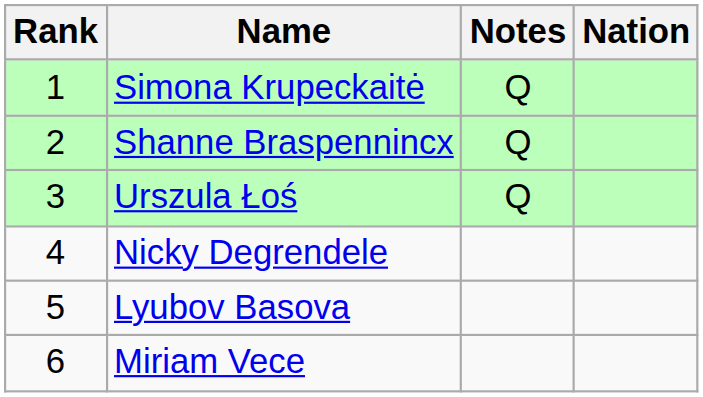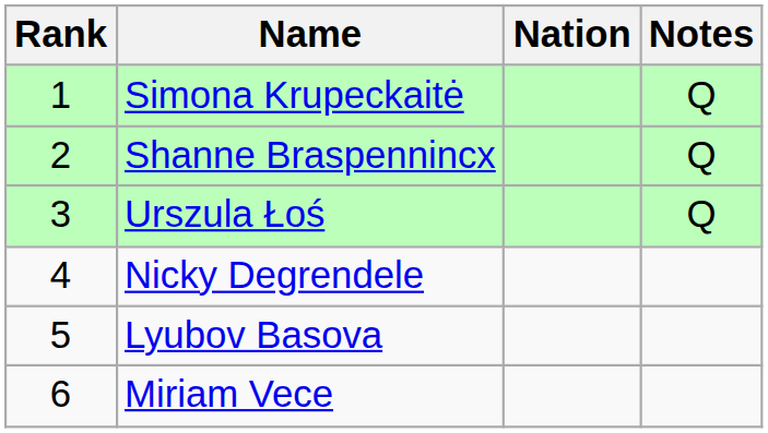columns swapped: Nation <-> Notes
